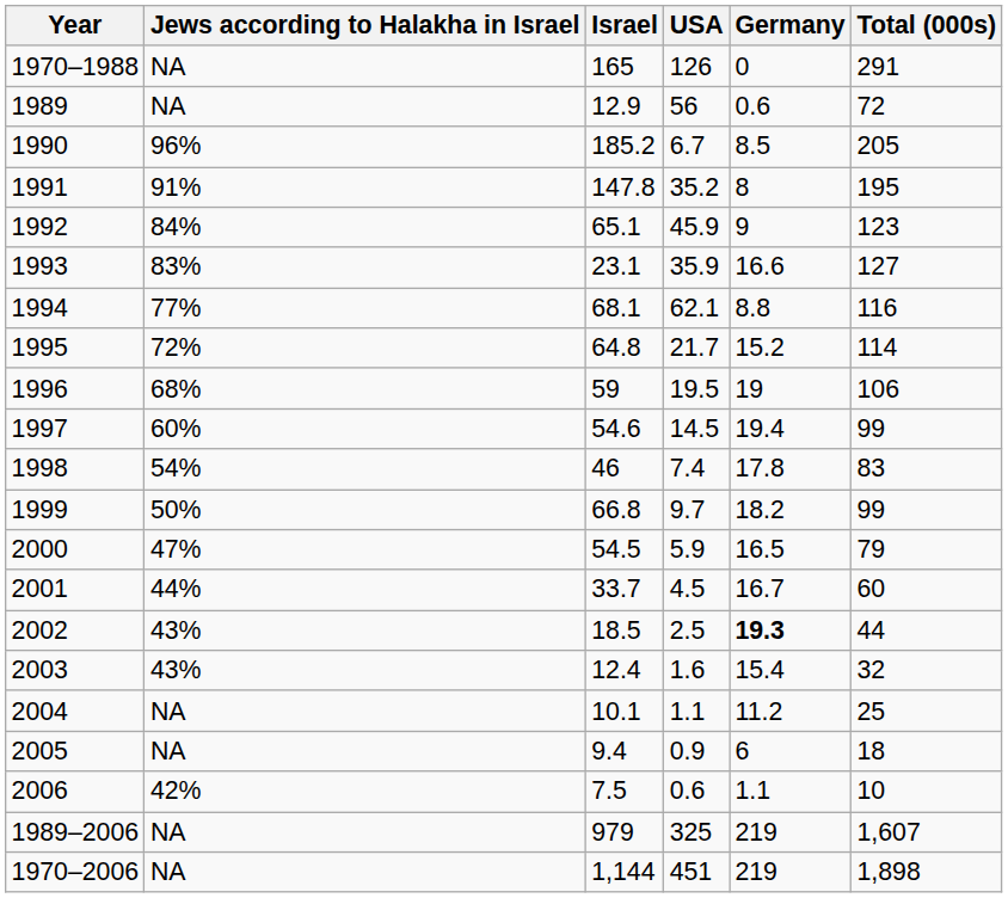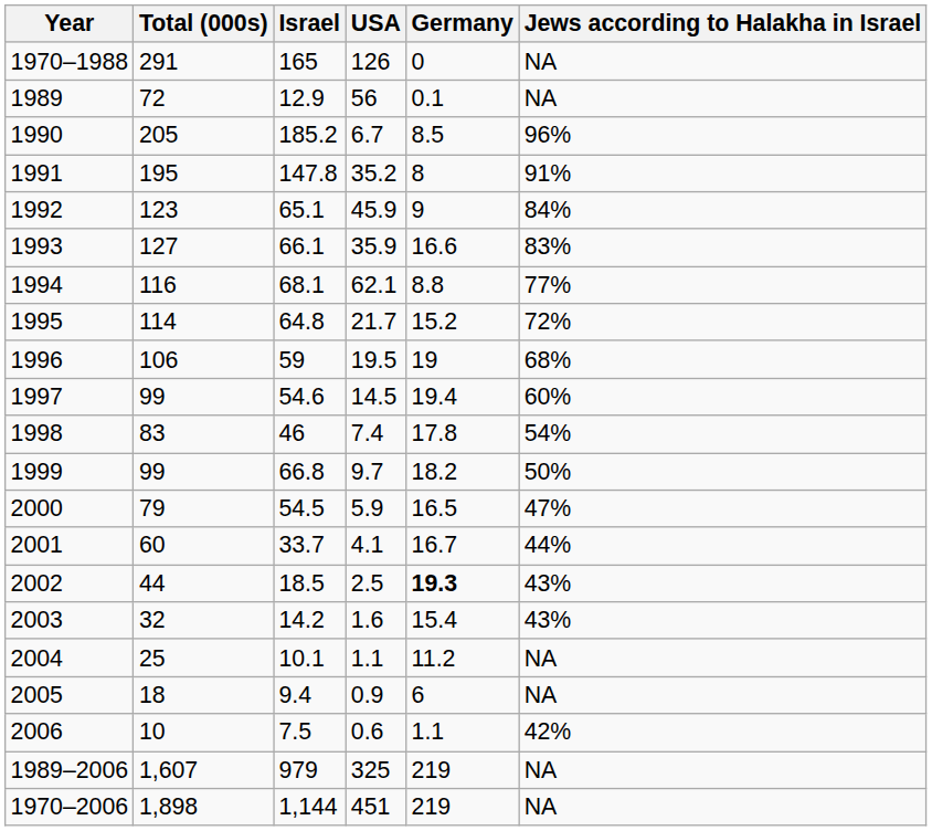columns swapped: Total (000s) <-> Jews according to Halakha in Israel
1989 | Germany: 0.6 -> 0.1
1993 | Israel: 23.1 -> 66.1
2001 | USA: 4.5 -> 4.1
2003 | Israel: 12.4 -> 14.2
